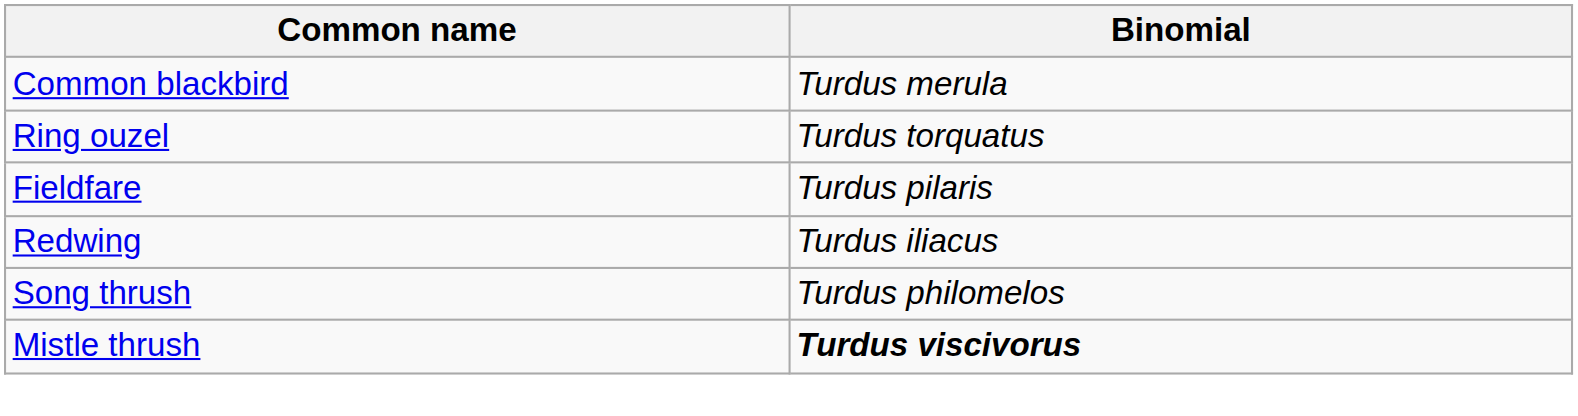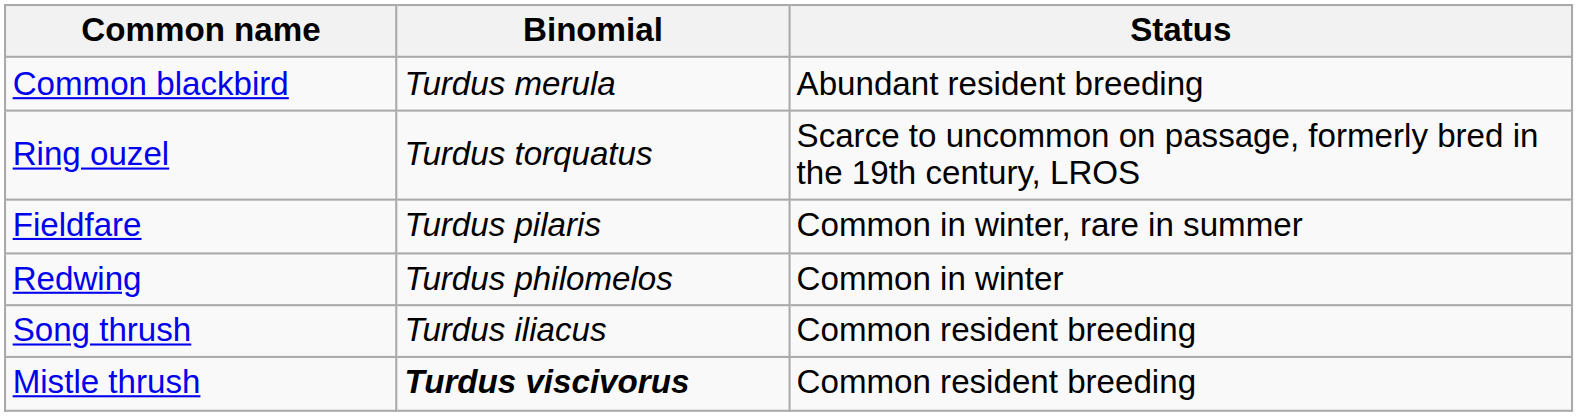+ column: Status | Abundant resident breeding | Scarce to uncommon on passage, formerly bred in the 19th century, LROS | Common in winter, rare in summer | Common in winter | Common resident breeding | Common resident breeding
Redwing | Binomial: Turdus iliacus -> Turdus philomelos
Song thrush | Binomial: Turdus philomelos -> Turdus iliacus
